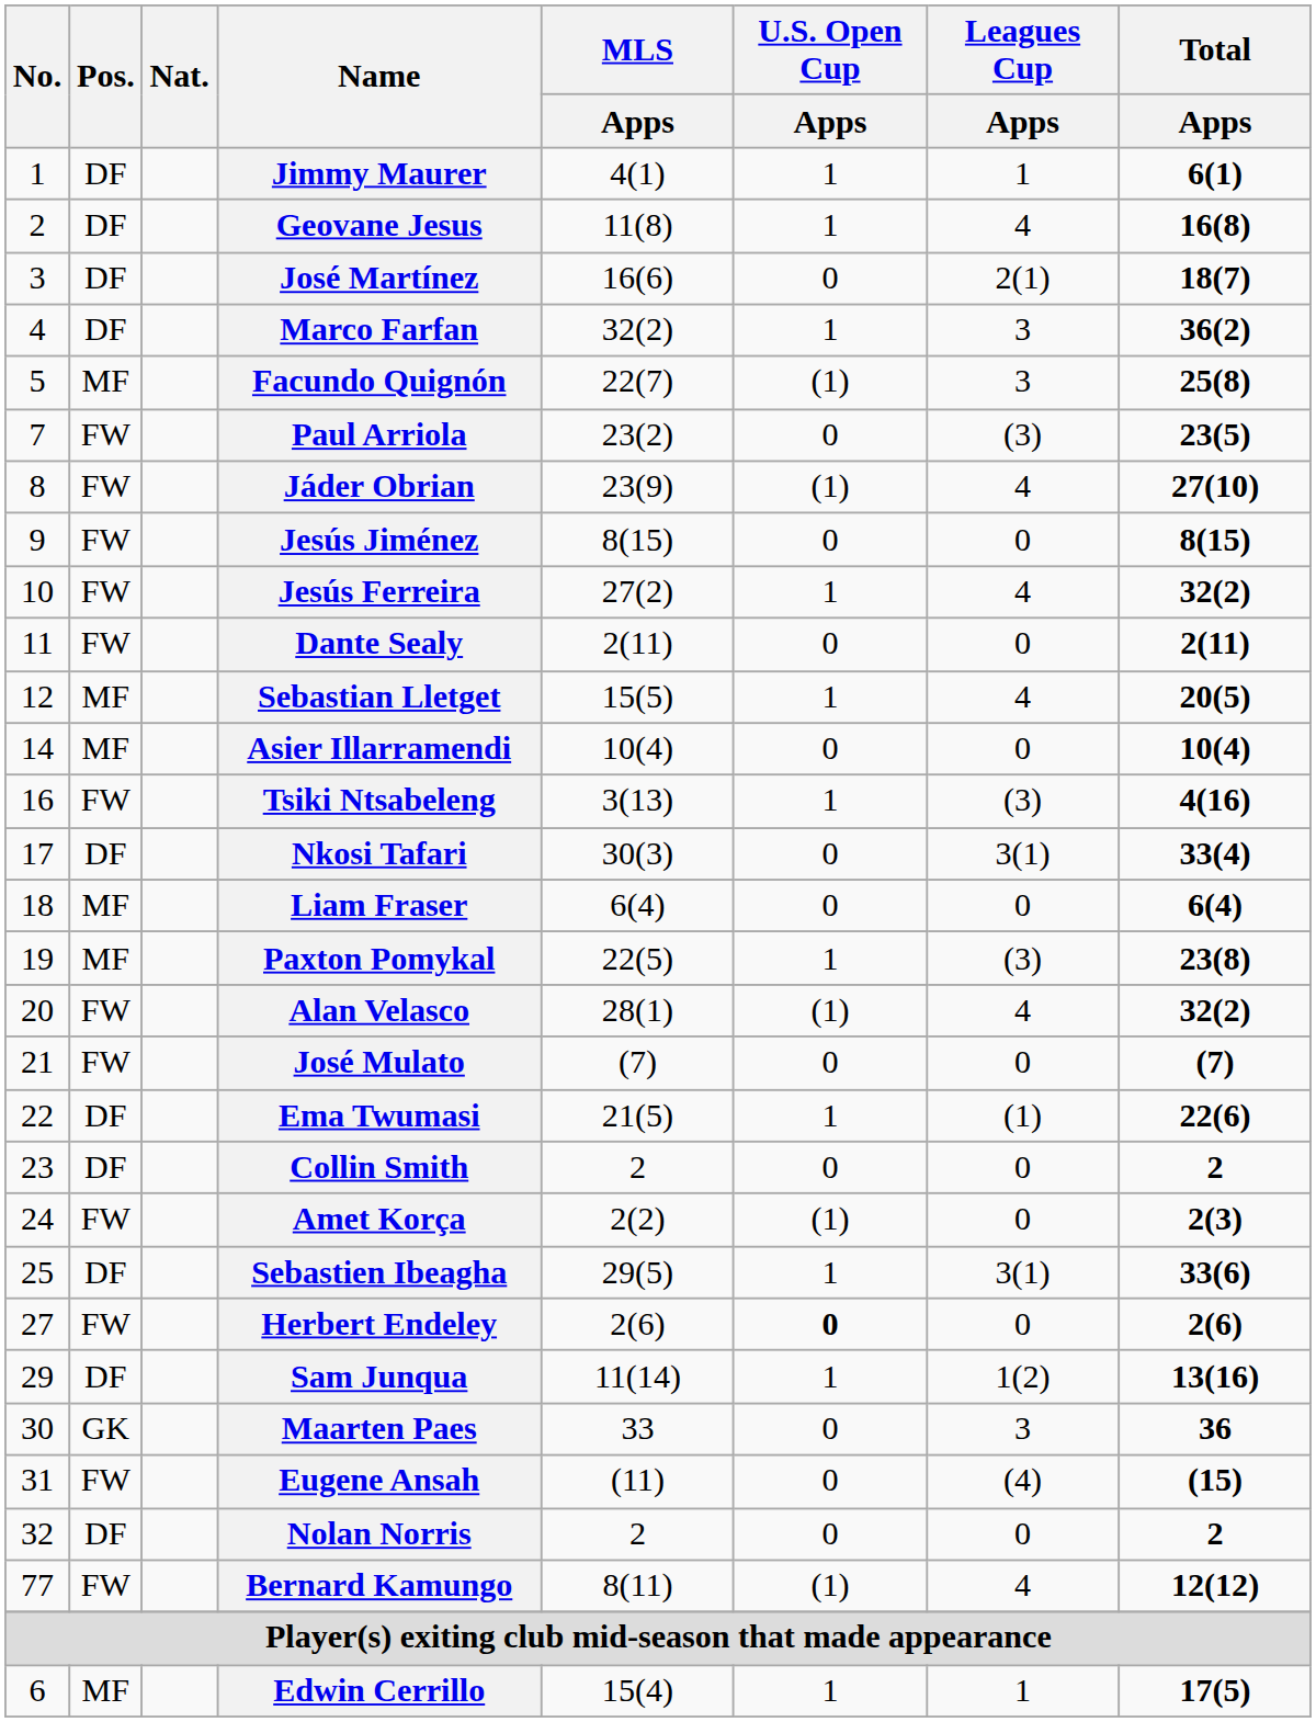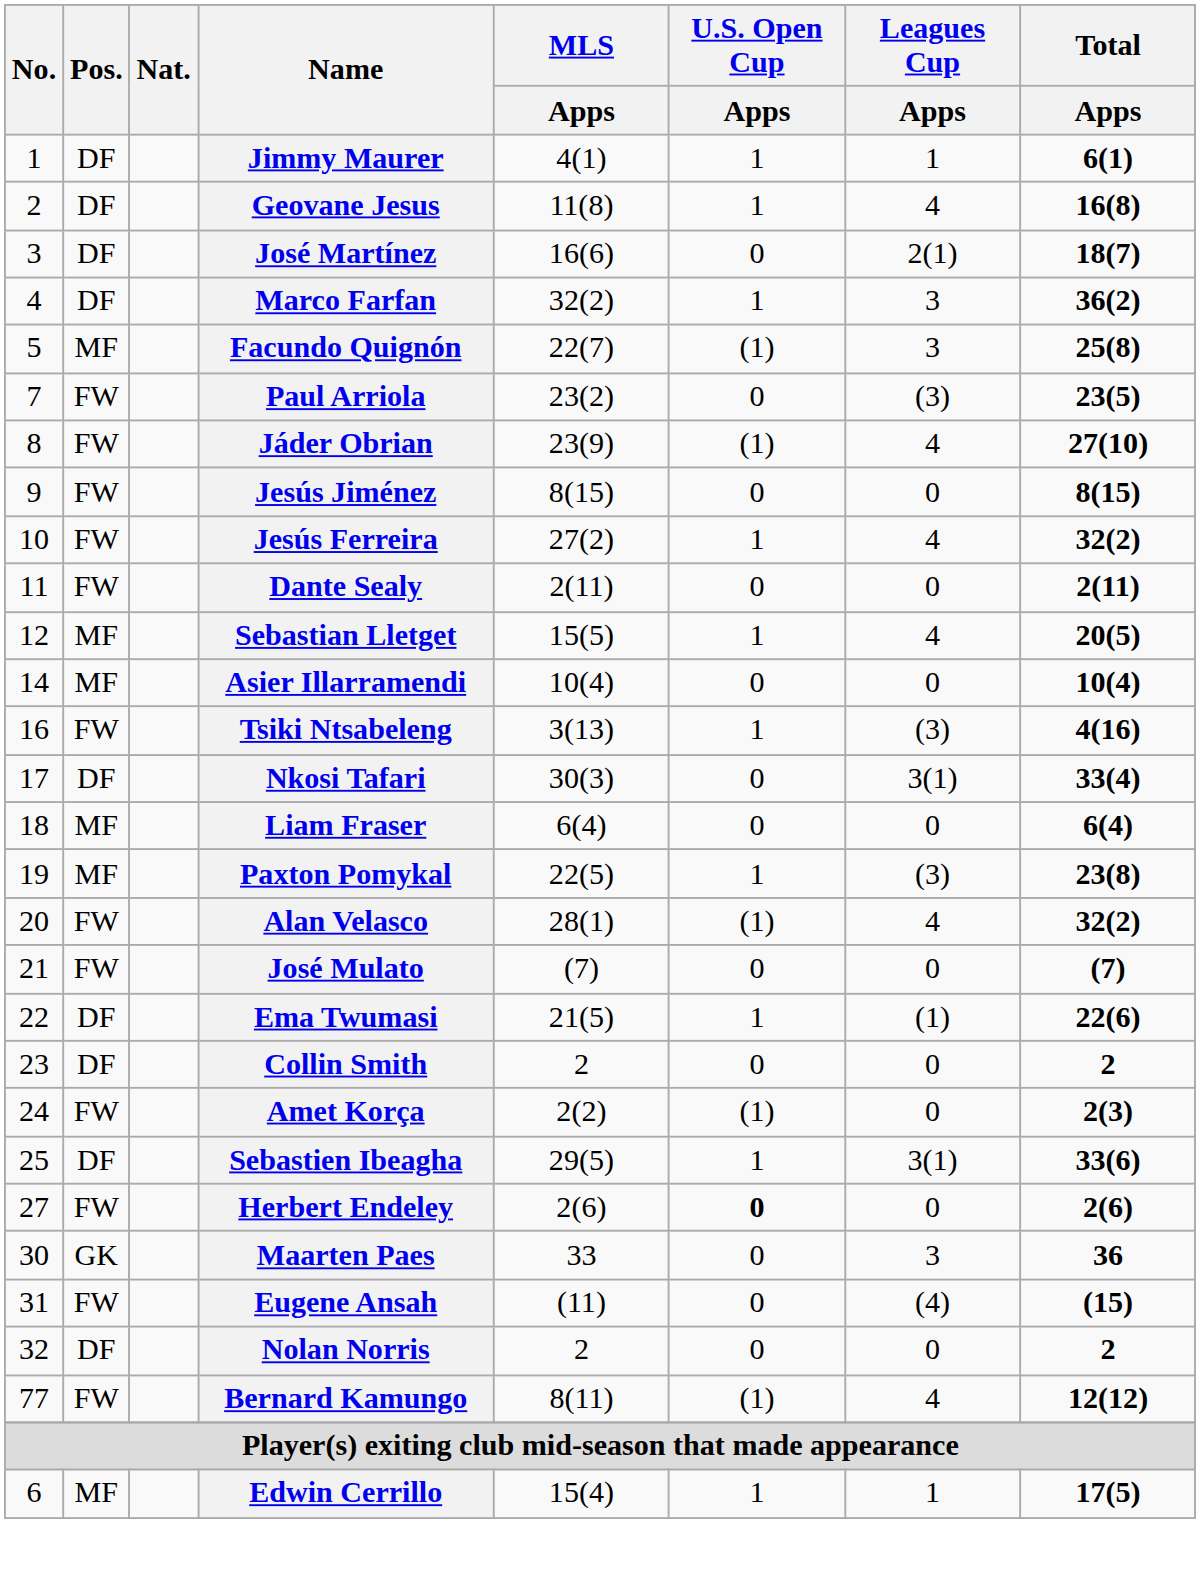- row: 29 | DF | Sam Junqua | 11(14) | 1 | 1(2) | 13(16)
